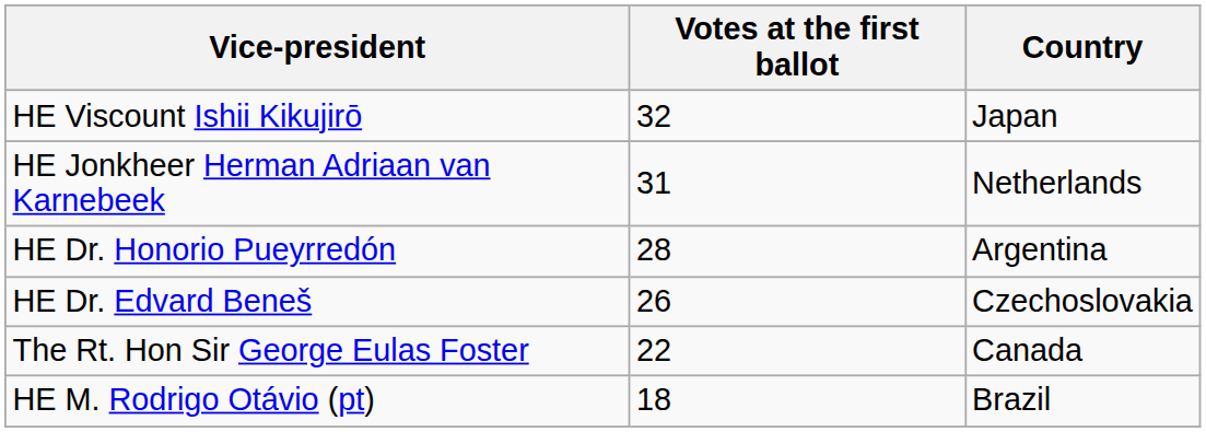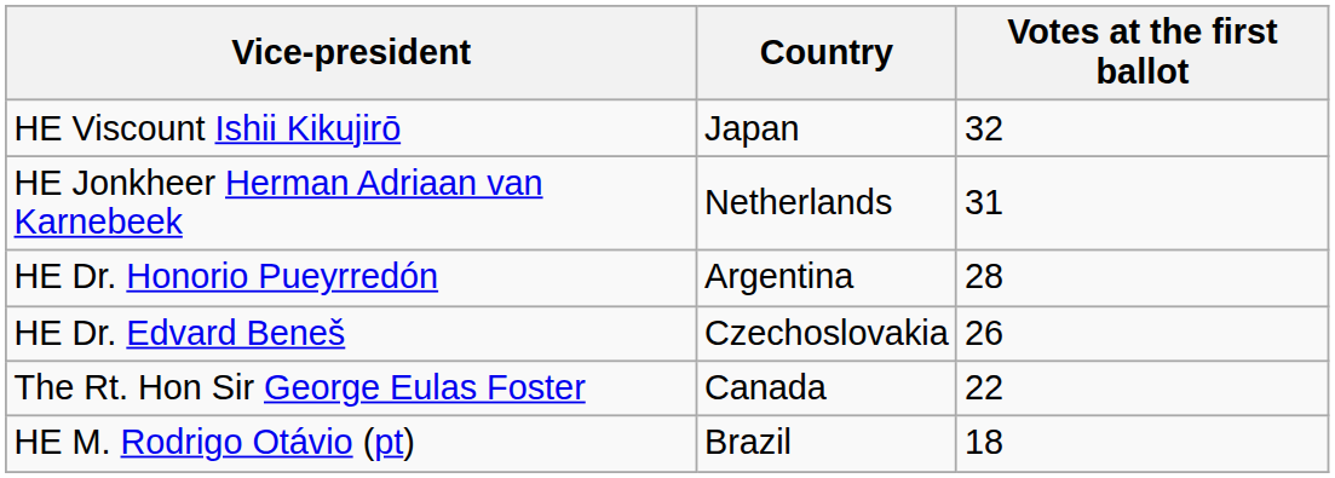columns swapped: Country <-> Votes at the first ballot
